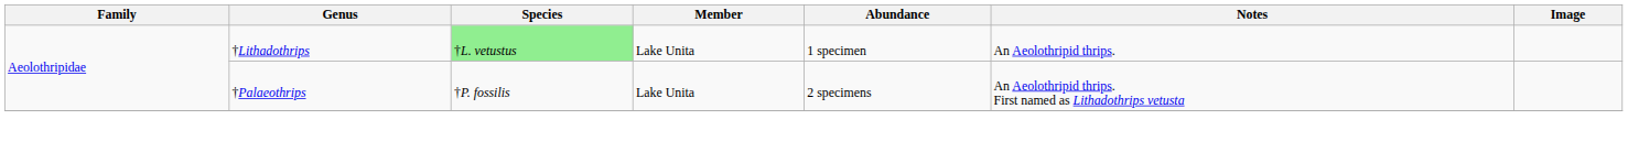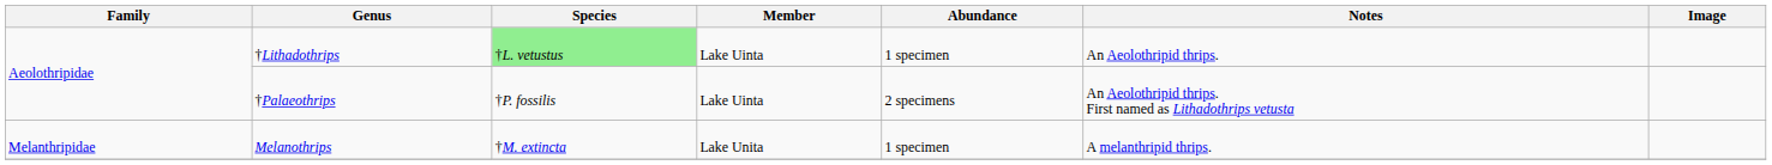†Lithadothrips | Member: Lake Unita -> Lake Uinta
†Palaeothrips | Member: Lake Unita -> Lake Uinta
+ row: Melanthripidae | Melanothrips | †M. extincta | Lake Unita | 1 specimen | A melanthripid thrips.
